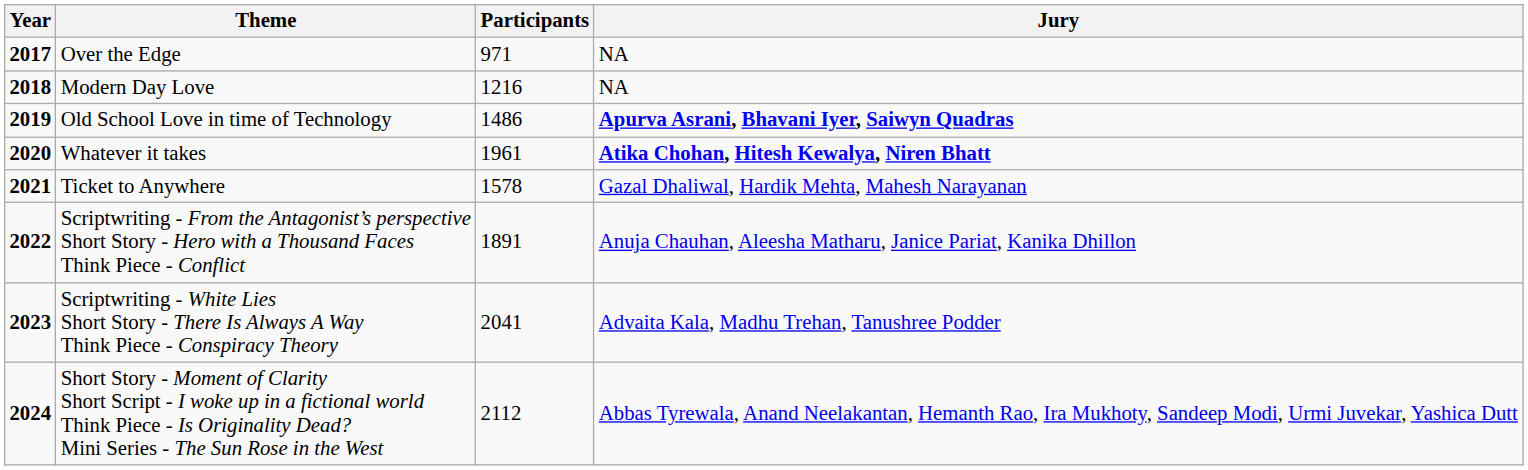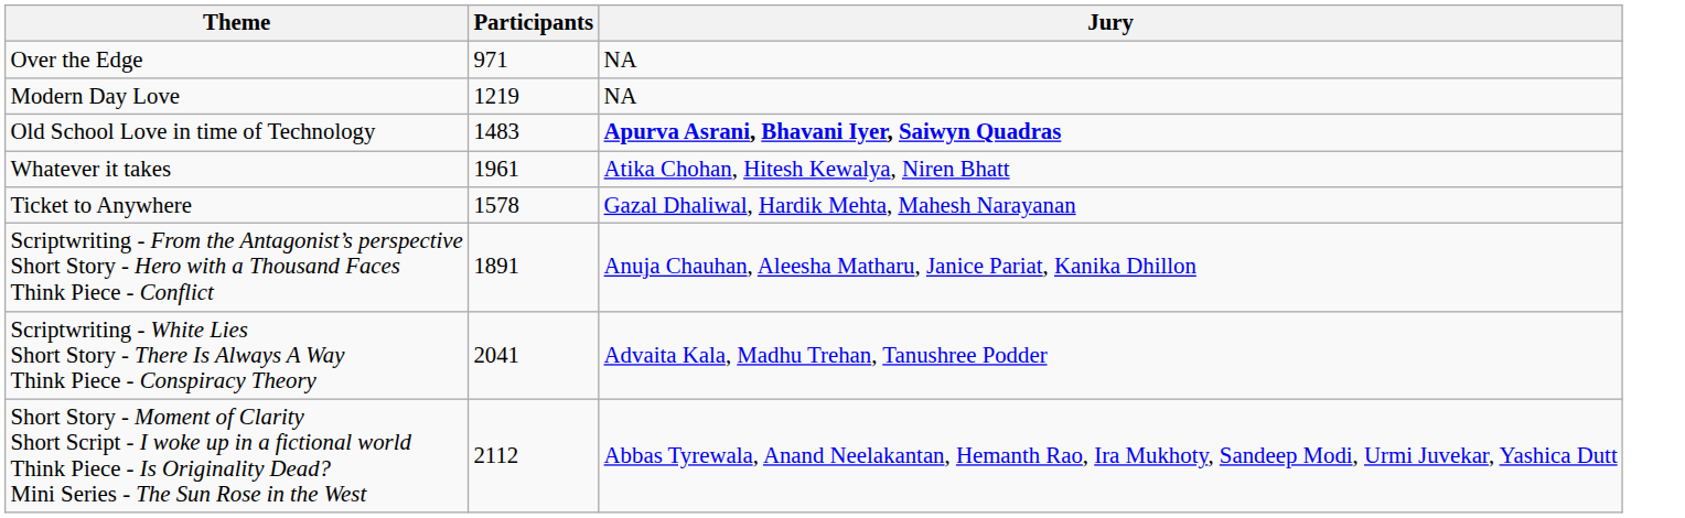- column: Year | 2017 | 2018 | 2019 | 2020 | 2021 | 2022 | 2023 | 2024
Modern Day Love | Participants: 1216 -> 1219
Old School Love in time of Technology | Participants: 1486 -> 1483
Whatever it takes | Jury: bold -> normal
